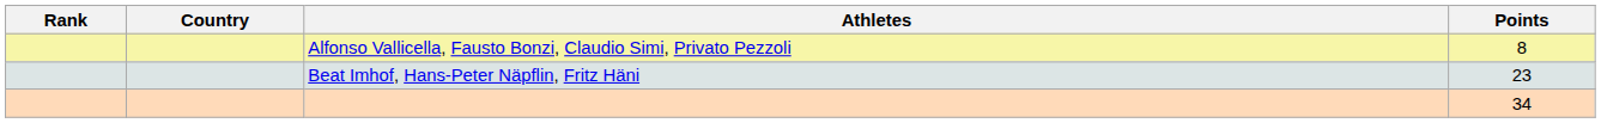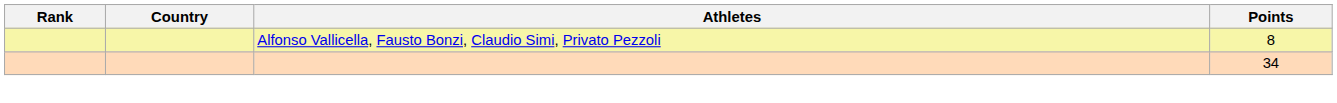- row: Beat Imhof, Hans-Peter Näpflin, Fritz Häni | 23
